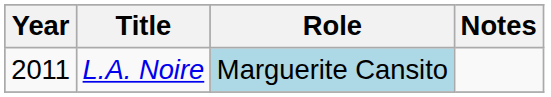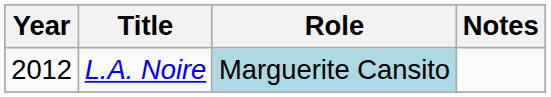L.A. Noire | Year: 2011 -> 2012
